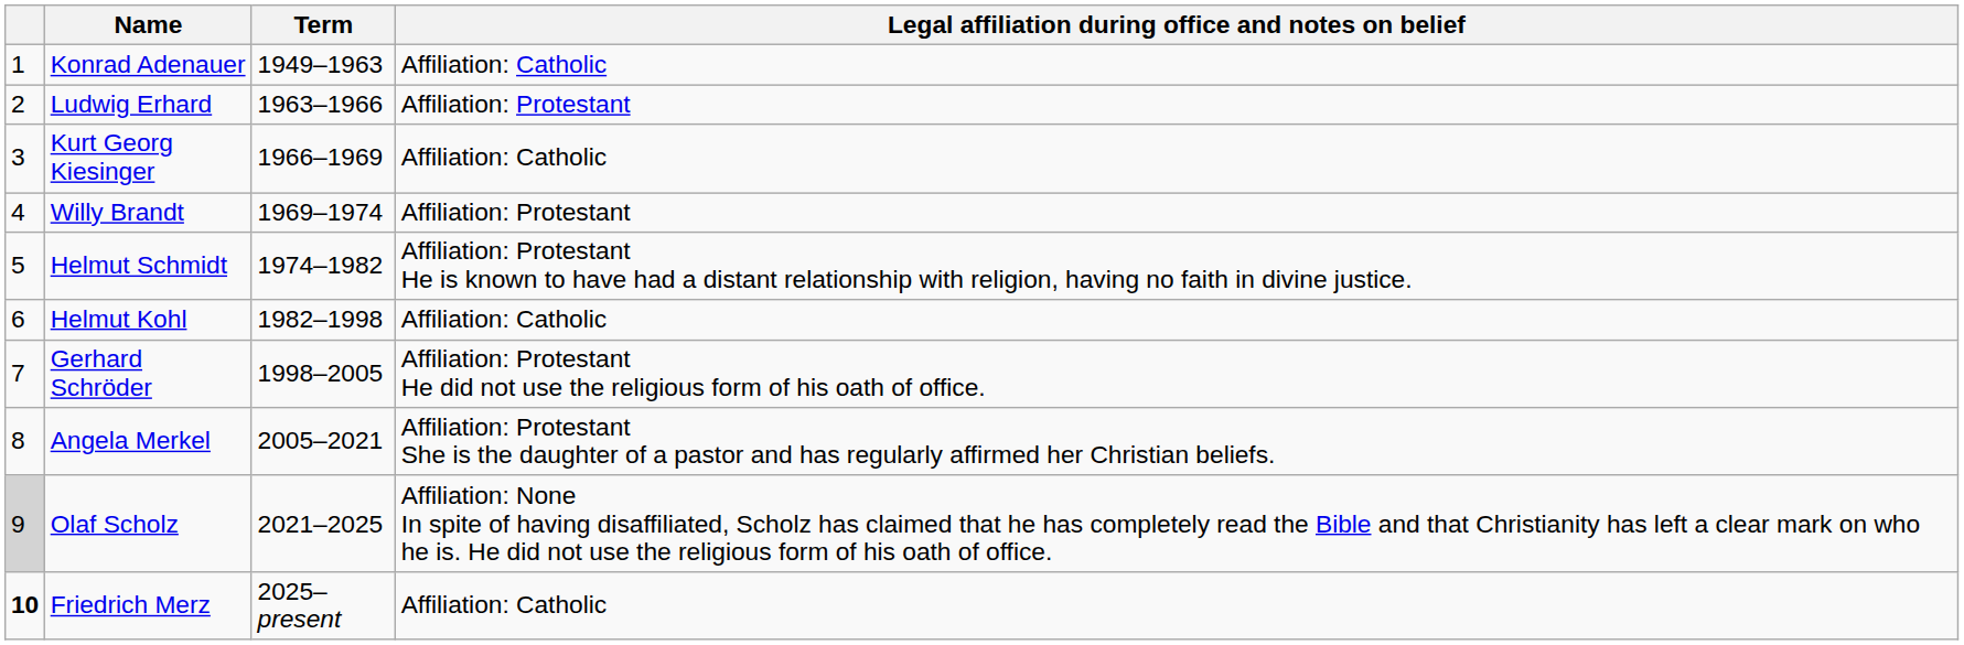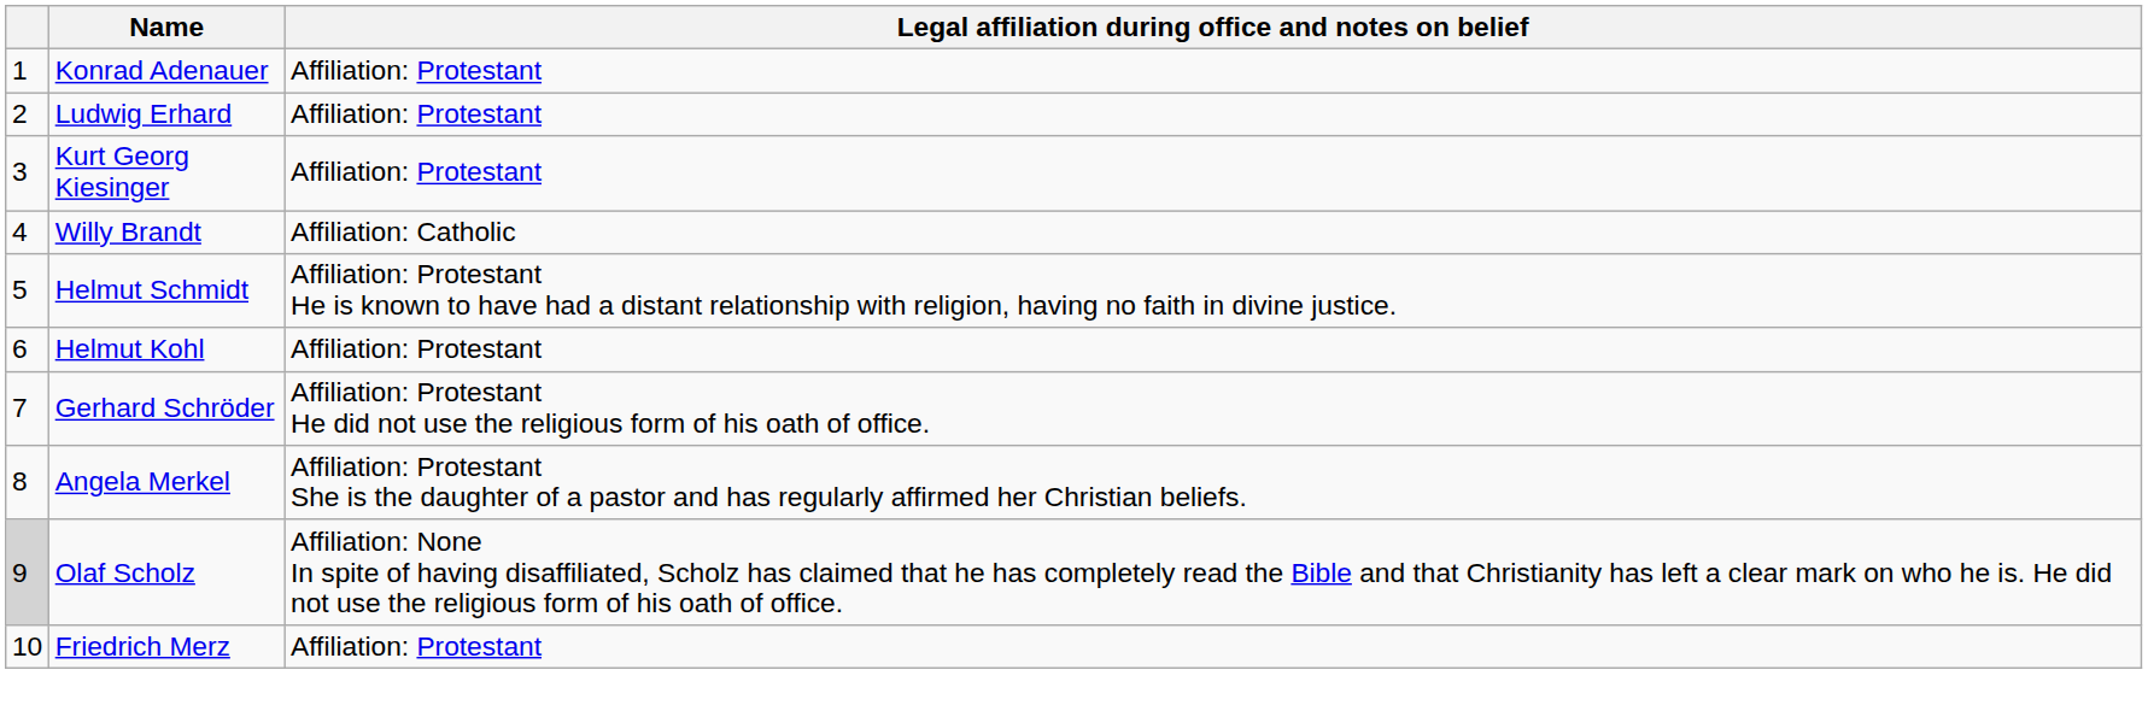- column: Term | 1949–1963 | 1963–1966 | 1966–1969 | 1969–1974 | 1974–1982 | 1982–1998 | 1998–2005 | 2005–2021 | 2021–2025 | 2025–present
Konrad Adenauer | Legal affiliation during office and notes on belief: Affiliation: Catholic -> Affiliation: Protestant
Kurt Georg Kiesinger | Legal affiliation during office and notes on belief: Affiliation: Catholic -> Affiliation: Protestant
Willy Brandt | Legal affiliation during office and notes on belief: Affiliation: Protestant -> Affiliation: Catholic
Helmut Kohl | Legal affiliation during office and notes on belief: Affiliation: Catholic -> Affiliation: Protestant
Friedrich Merz | column 1: bold -> normal
Friedrich Merz | Legal affiliation during office and notes on belief: Affiliation: Catholic -> Affiliation: Protestant
